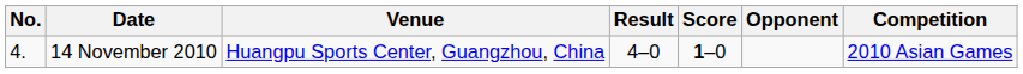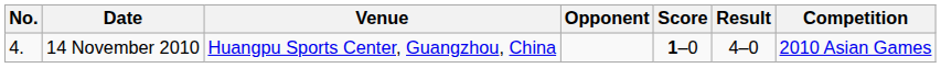columns swapped: Opponent <-> Result
